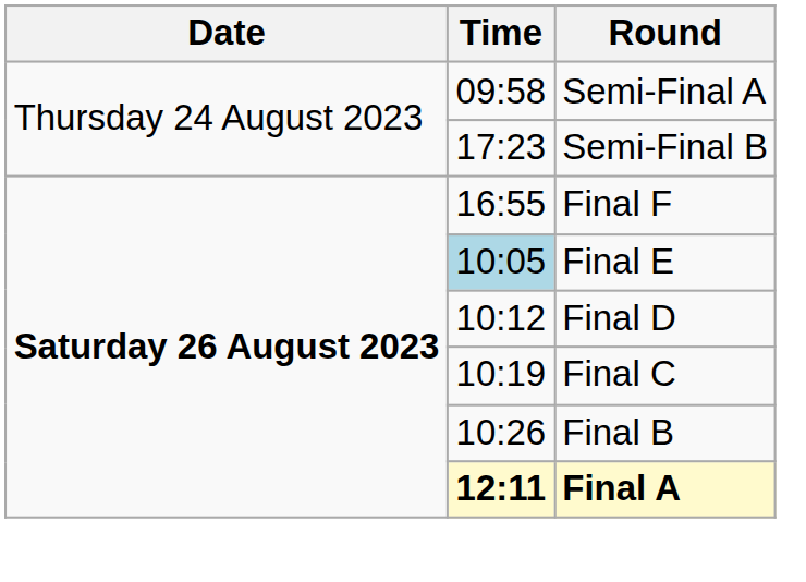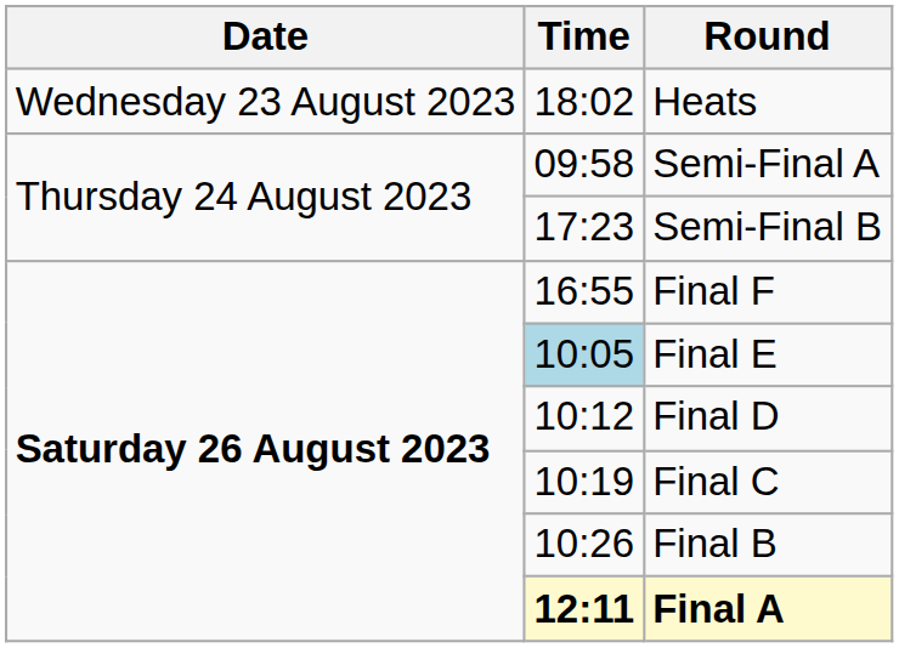+ row: Wednesday 23 August 2023 | 18:02 | Heats
